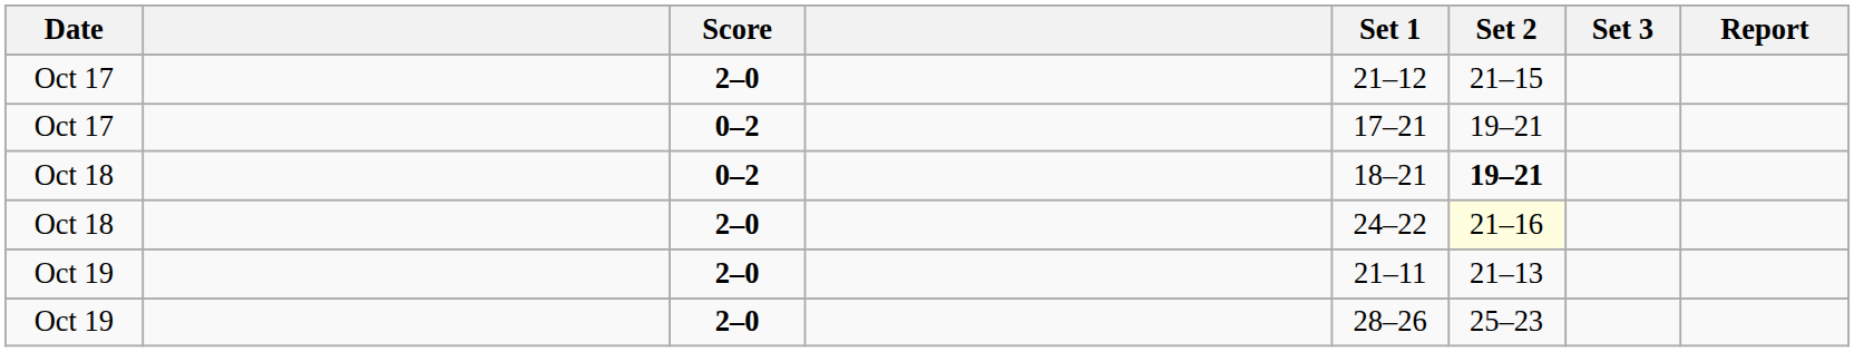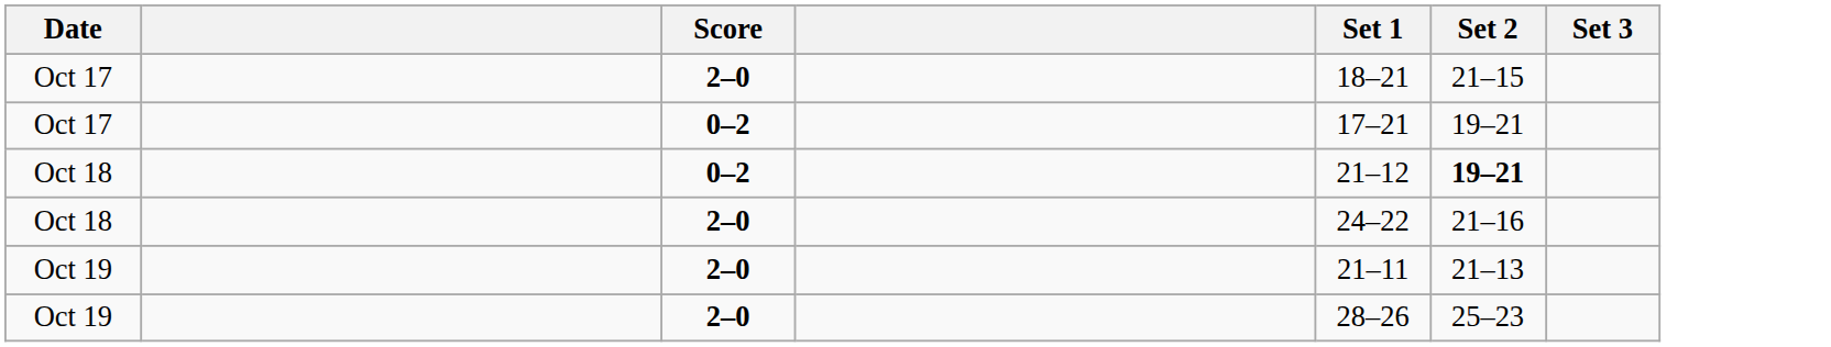- column: Report
Oct 17 / 2–0 | Set 1: 21–12 -> 18–21
Oct 18 / 0–2 | Set 1: 18–21 -> 21–12
Oct 18 / 2–0 | Set 2: lightyellow background -> no background
